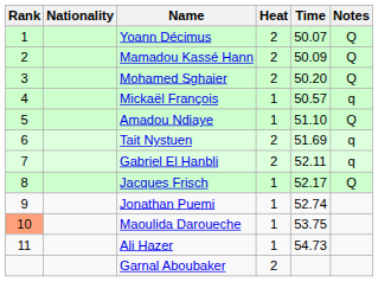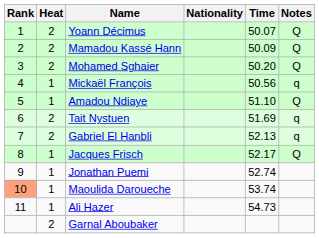columns swapped: Heat <-> Nationality
Mickaël François | Time: 50.57 -> 50.56
Gabriel El Hanbli | Time: 52.11 -> 52.13
Maoulida Daroueche | Time: 53.75 -> 53.74
